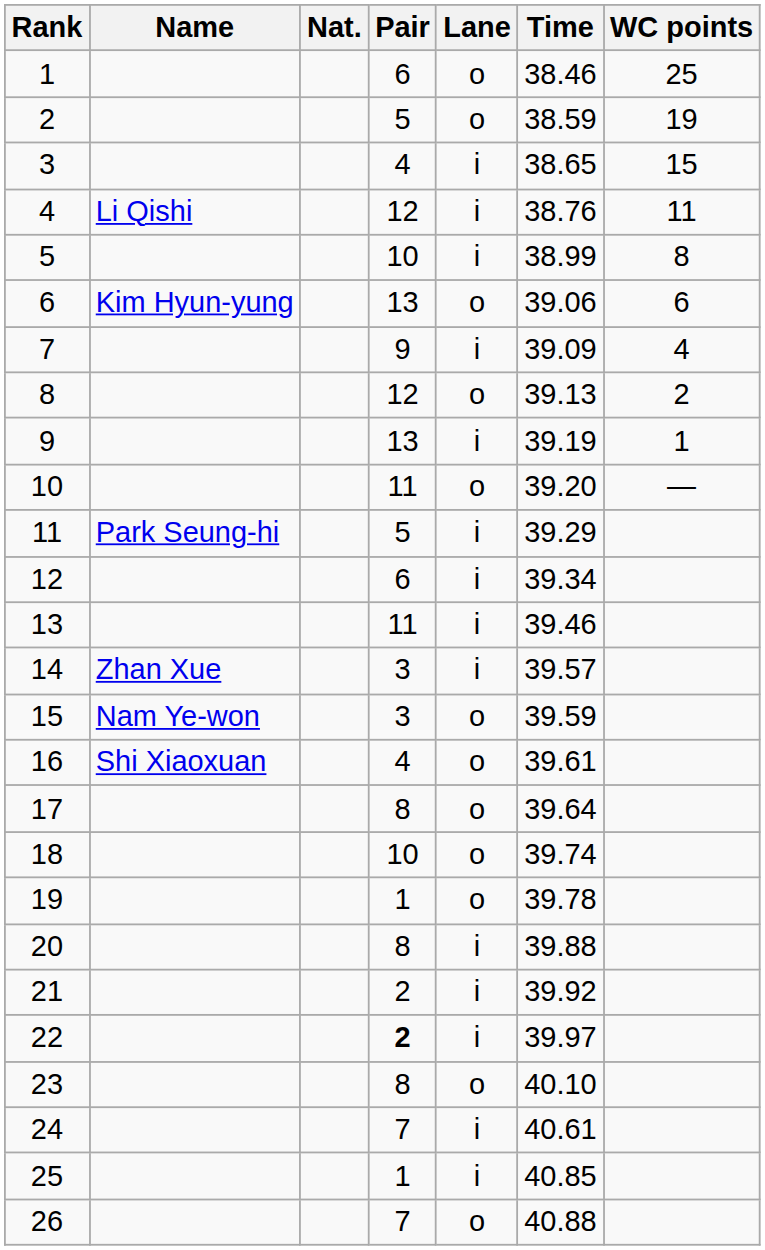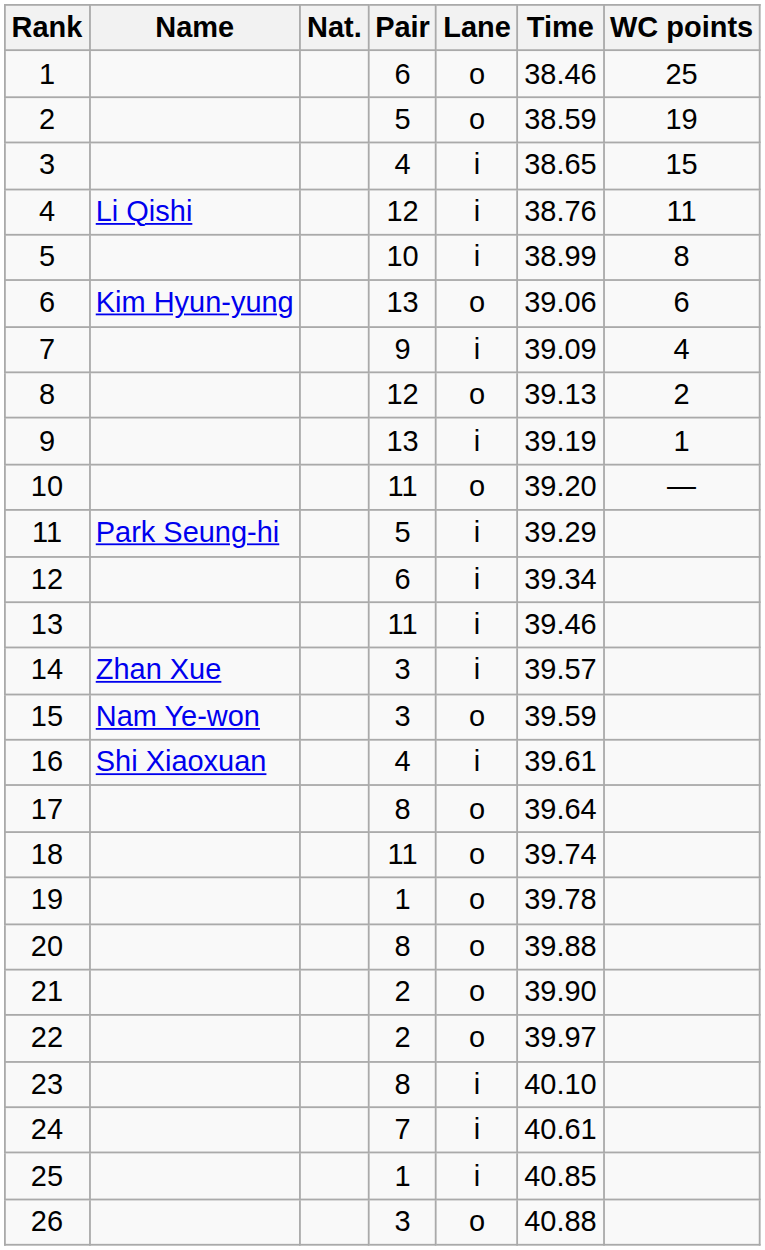16 | Lane: o -> i
18 | Pair: 10 -> 11
20 | Lane: i -> o
21 | Lane: i -> o
21 | Time: 39.92 -> 39.90
22 | Pair: bold -> normal
22 | Lane: i -> o
23 | Lane: o -> i
26 | Pair: 7 -> 3
